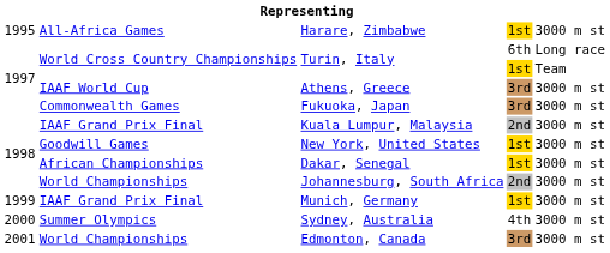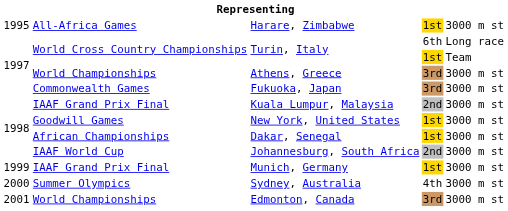Athens, Greece | column 2: IAAF World Cup -> World Championships
Johannesburg, South Africa | column 2: World Championships -> IAAF World Cup
